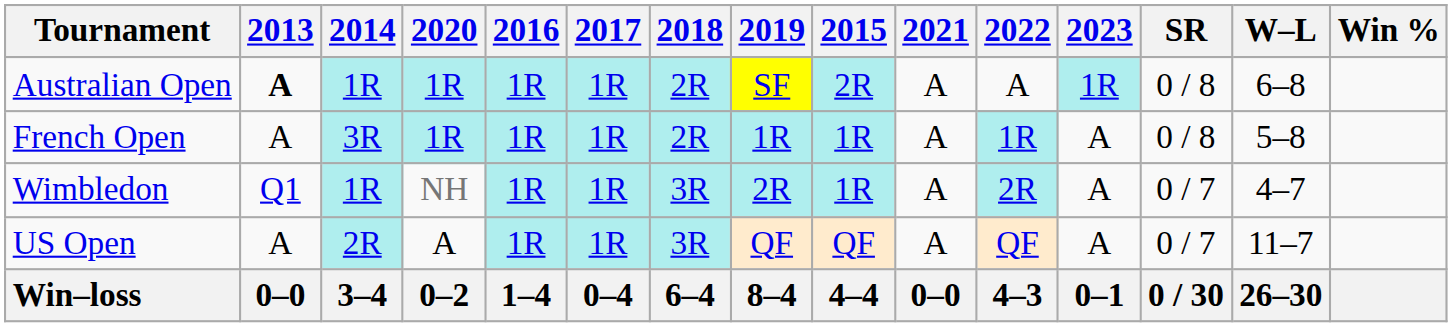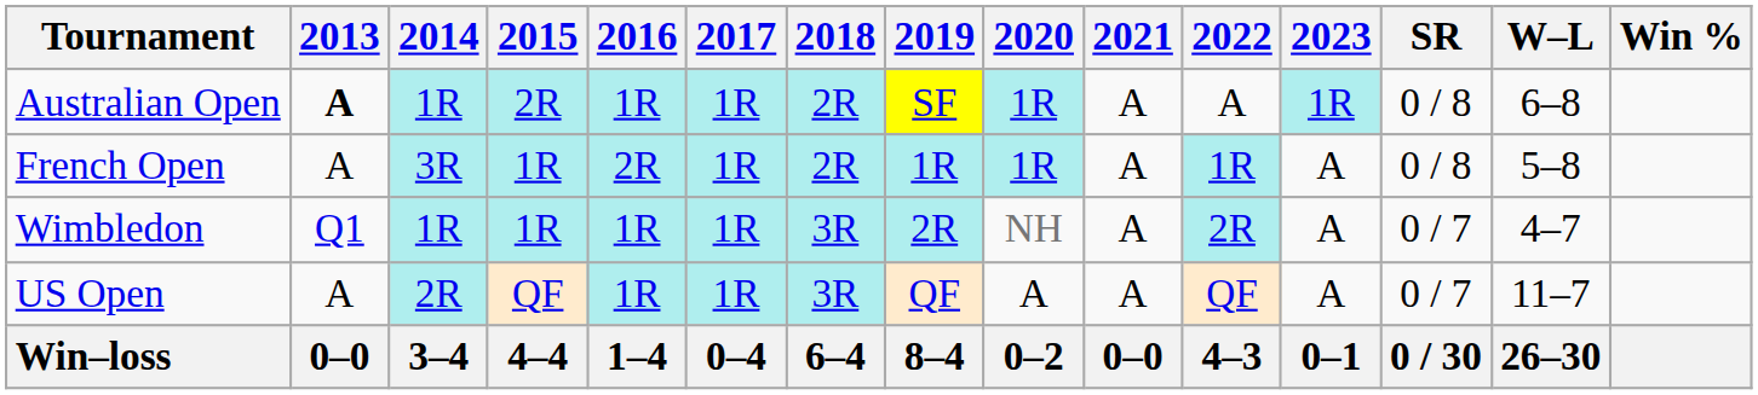columns swapped: 2015 <-> 2020
French Open | 2016: 1R -> 2R
